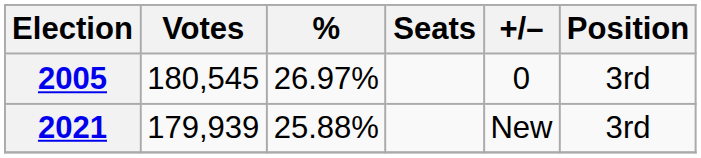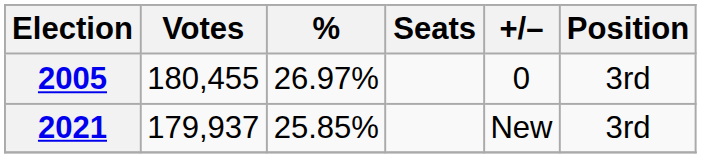2005 | Votes: 180,545 -> 180,455
2021 | Votes: 179,939 -> 179,937
2021 | %: 25.88% -> 25.85%
